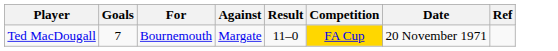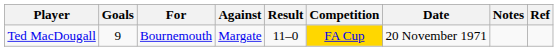+ column: Notes
Ted MacDougall | Goals: 7 -> 9
